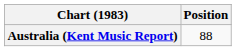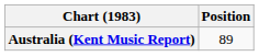Australia (Kent Music Report) | Position: 88 -> 89
